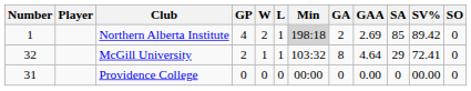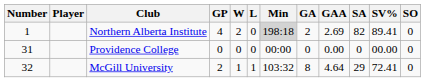Northern Alberta Institute | L: 1 -> 0
Northern Alberta Institute | SA: 85 -> 82
Northern Alberta Institute | SV%: 89.42 -> 89.41
rows swapped: Providence College <-> McGill University
